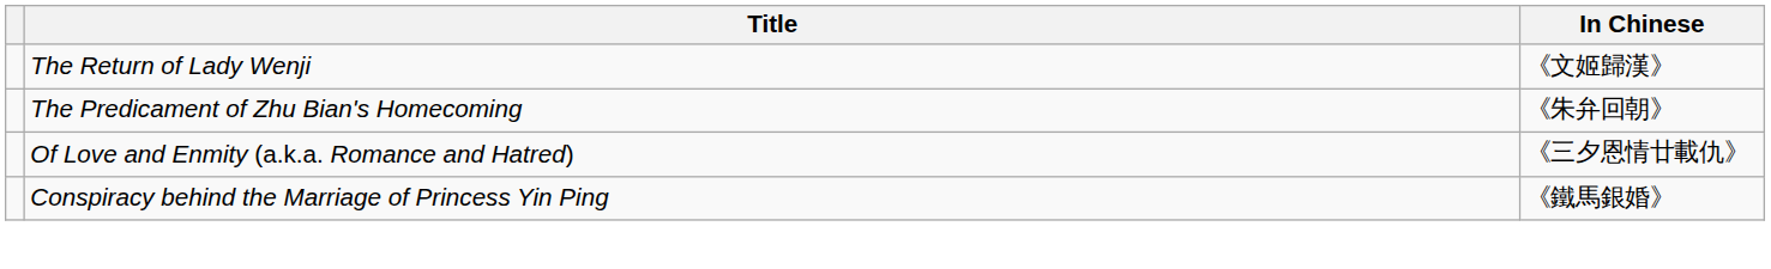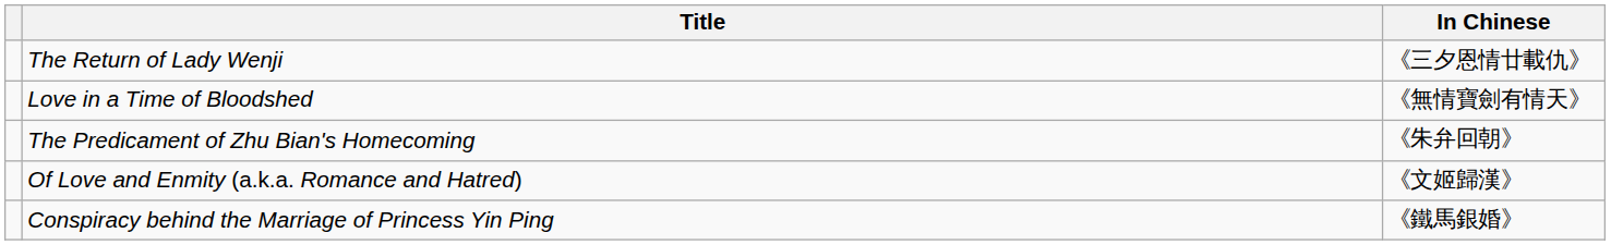The Return of Lady Wenji | In Chinese: 《文姬歸漢》 -> 《三夕恩情廿載仇》
+ row: Love in a Time of Bloodshed | 《無情寶劍有情天》
Of Love and Enmity (a.k.a. Romance and Hatred) | In Chinese: 《三夕恩情廿載仇》 -> 《文姬歸漢》
